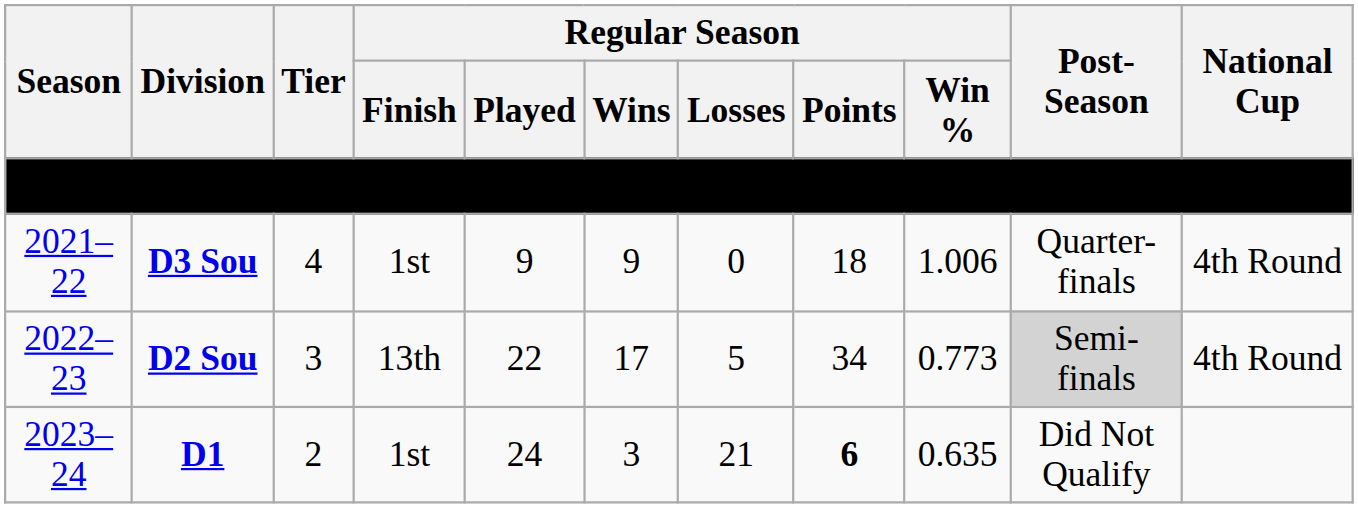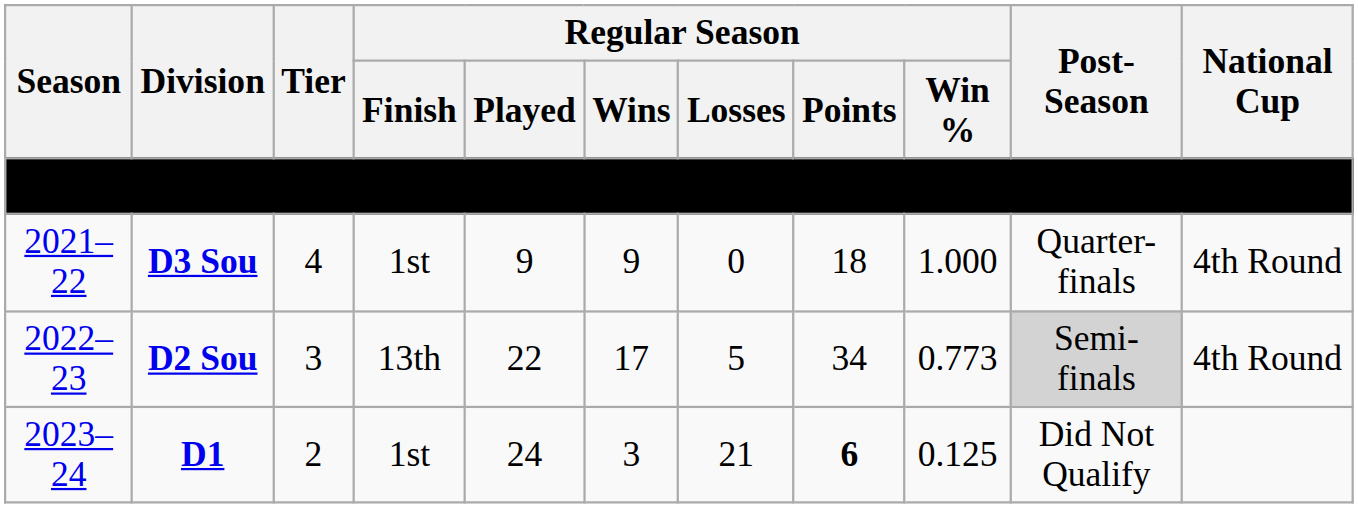D3 Sou | Regular Season / Win %: 1.006 -> 1.000
D1 | Regular Season / Win %: 0.635 -> 0.125
